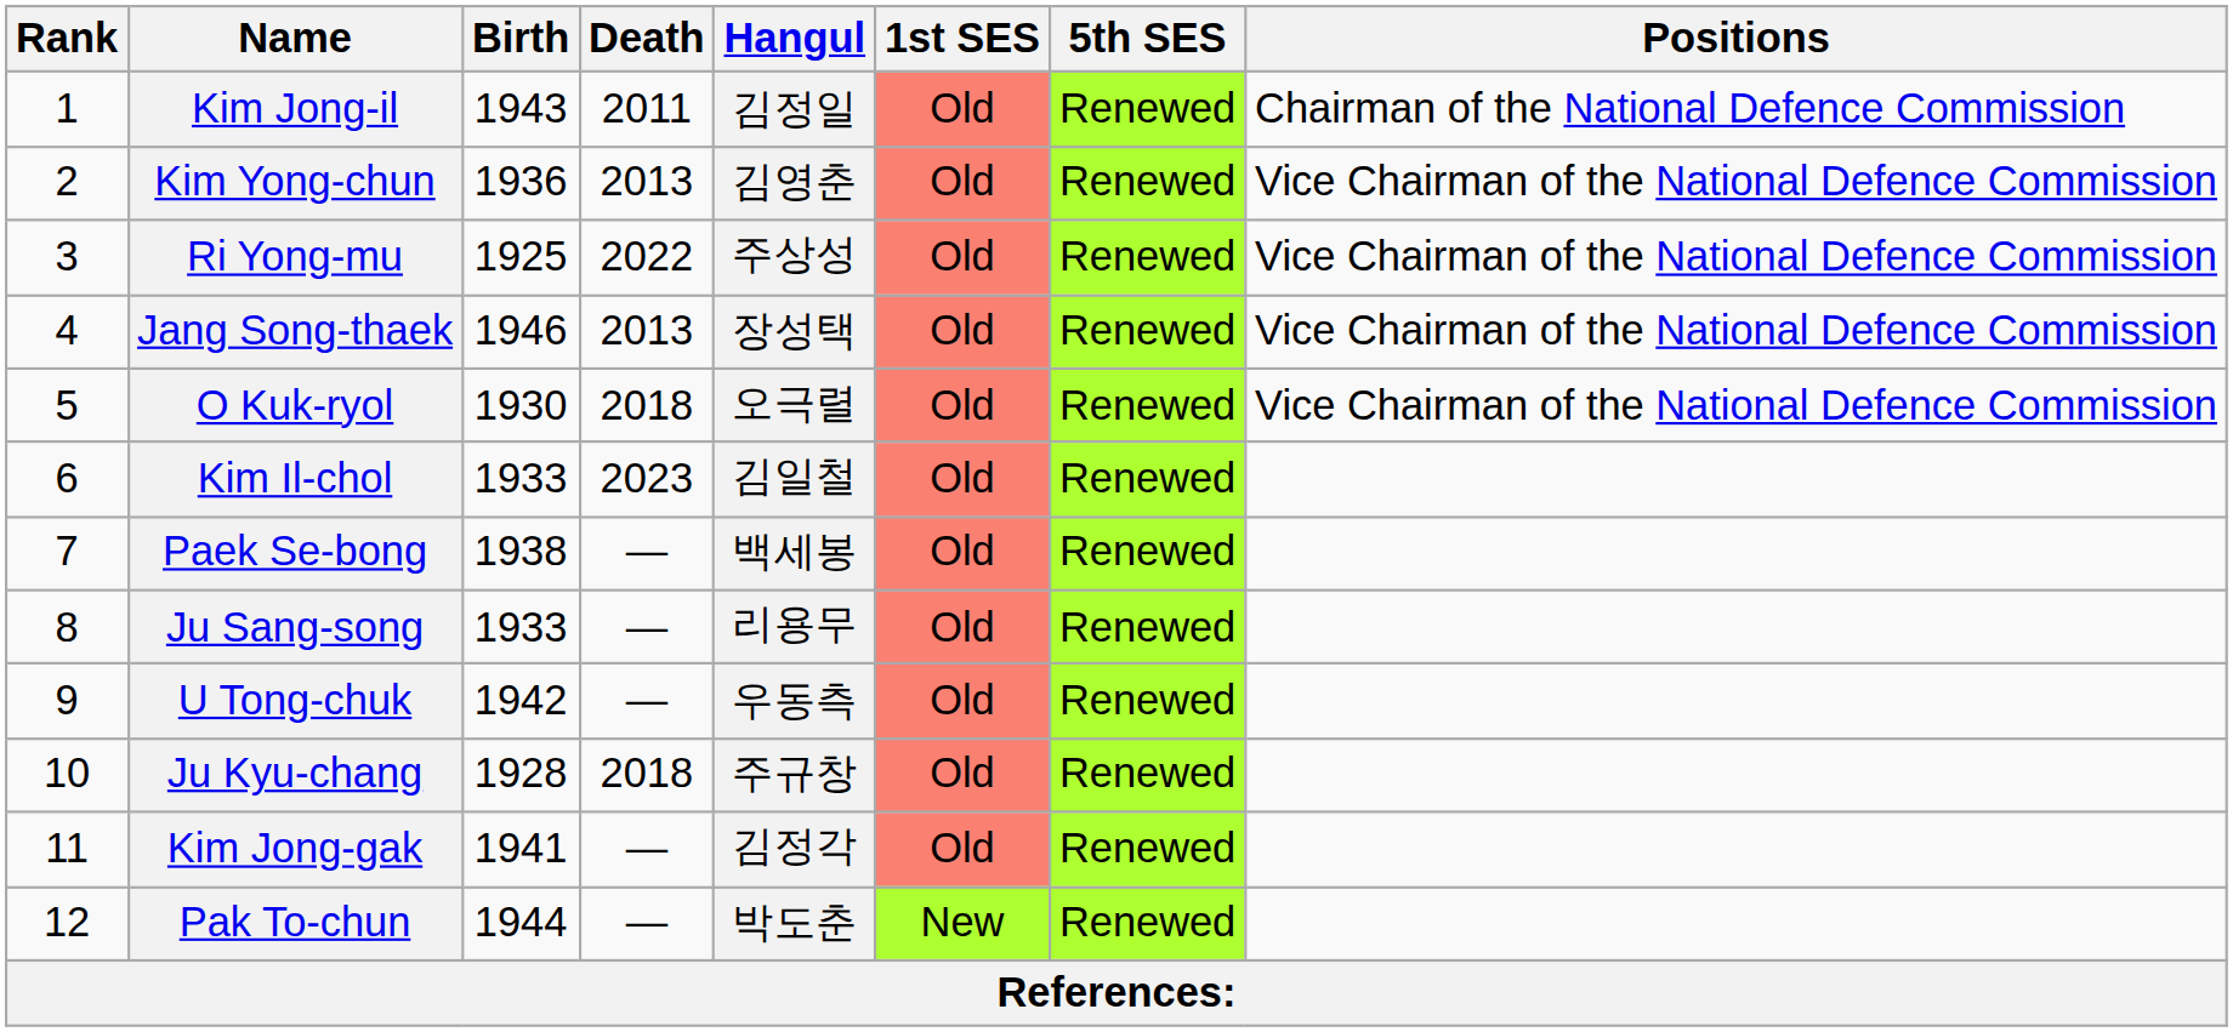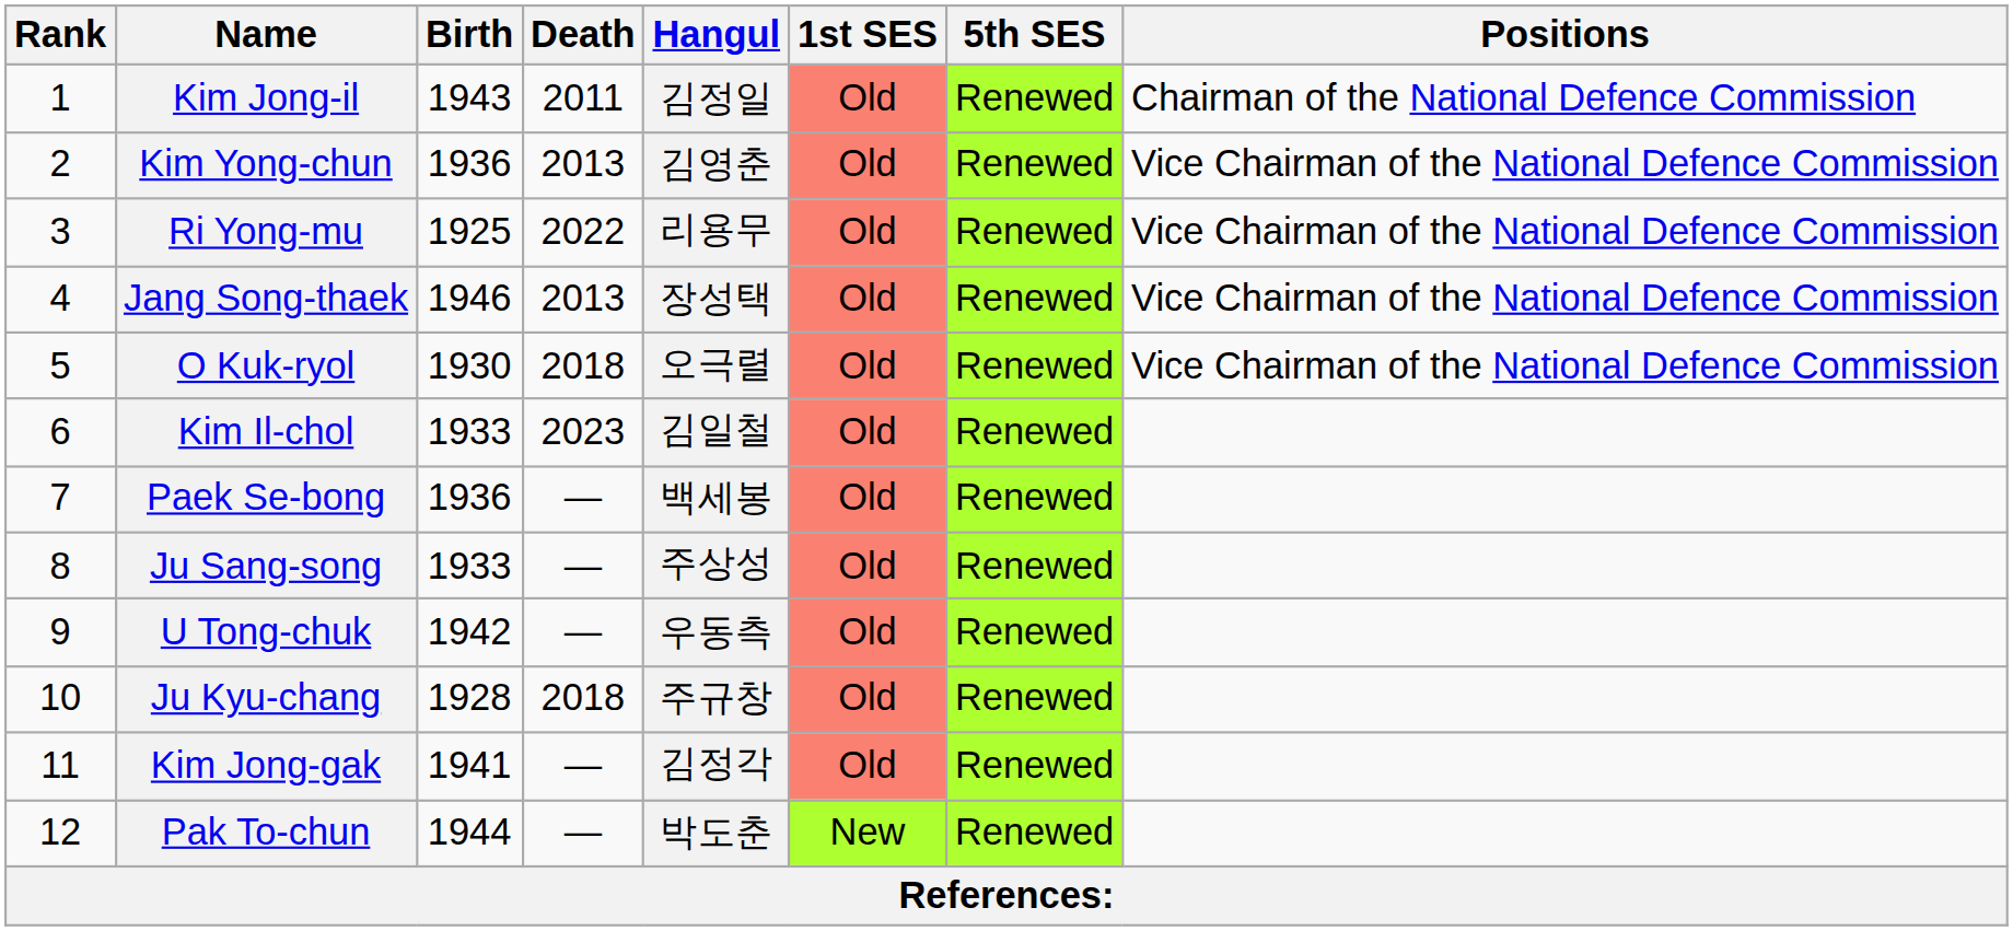Ri Yong-mu | Hangul: 주상성 -> 리용무
Paek Se-bong | Birth: 1938 -> 1936
Ju Sang-song | Hangul: 리용무 -> 주상성
